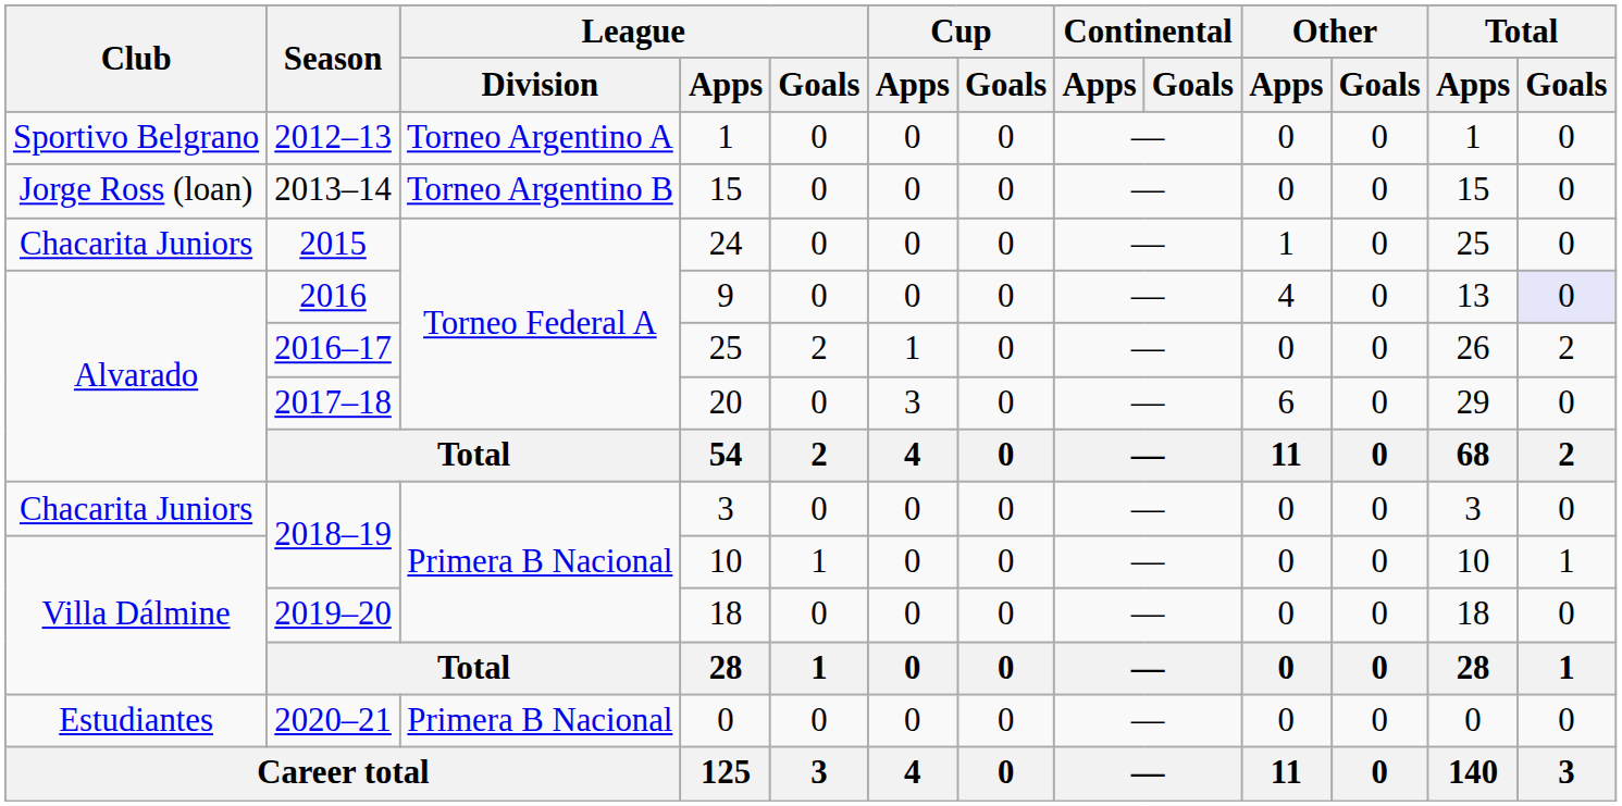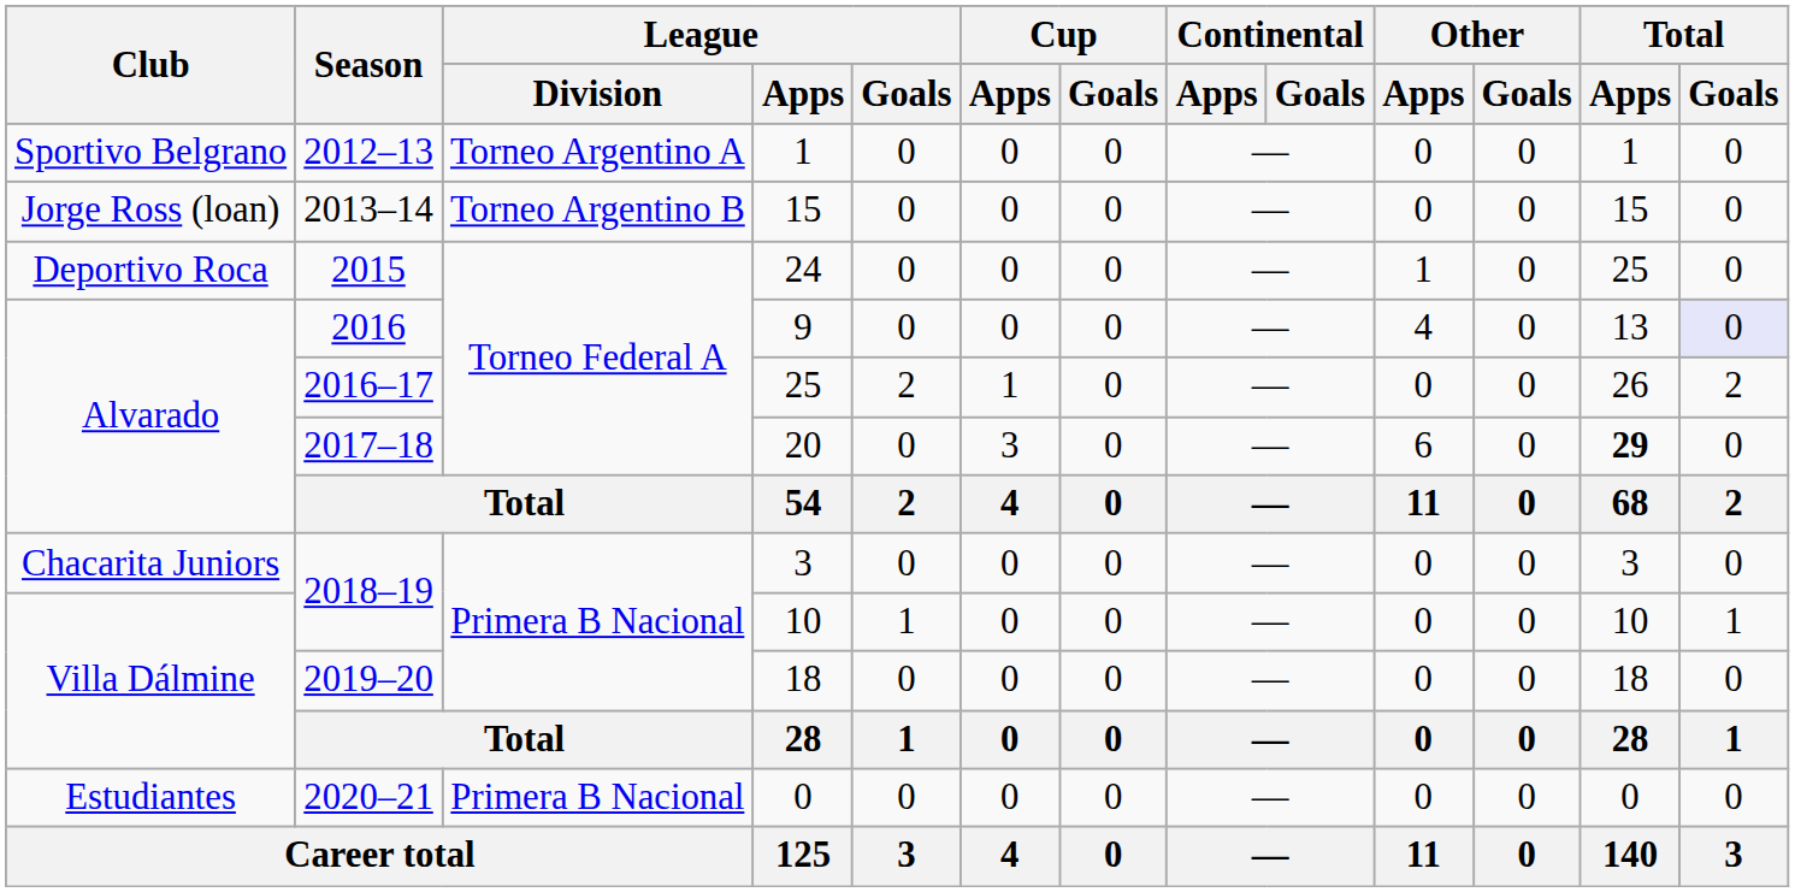24 | Club: Chacarita Juniors -> Deportivo Roca
20 | Total / Apps: normal -> bold
